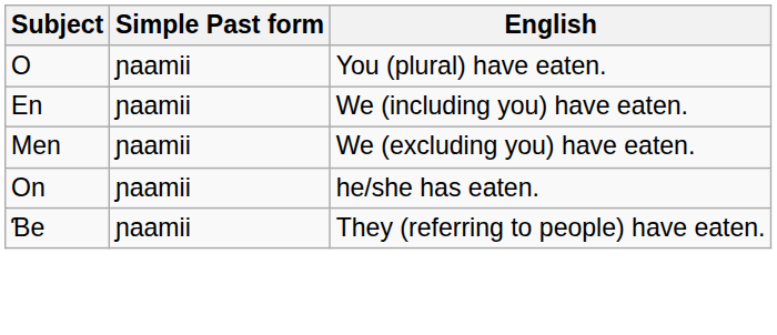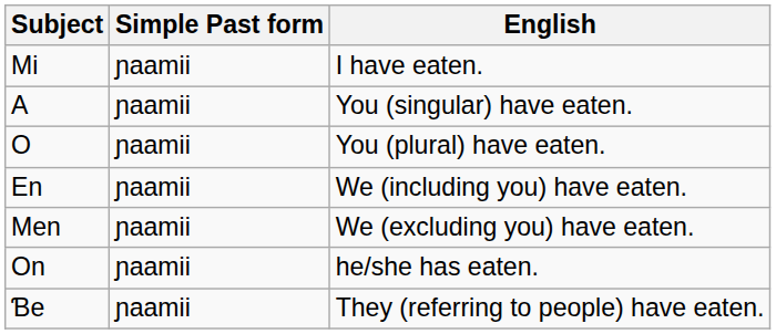+ row: Mi | ɲaamii | I have eaten.
+ row: A | ɲaamii | You (singular) have eaten.
